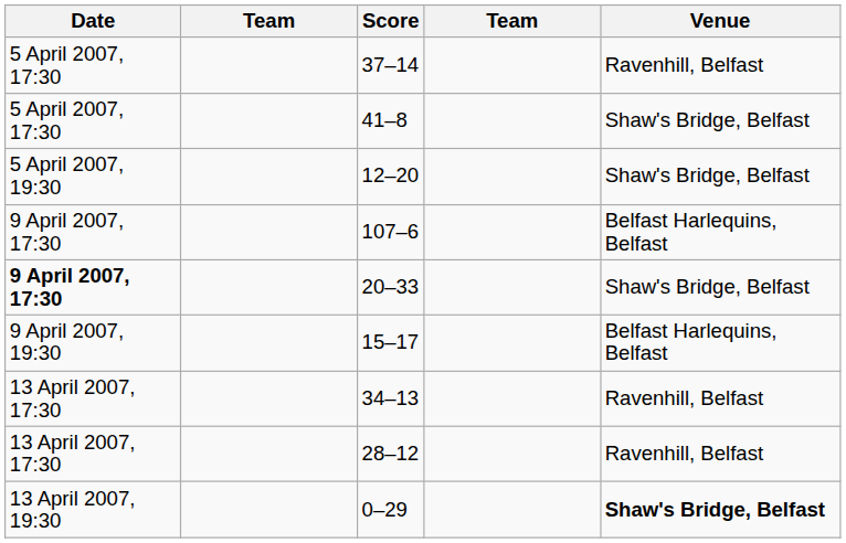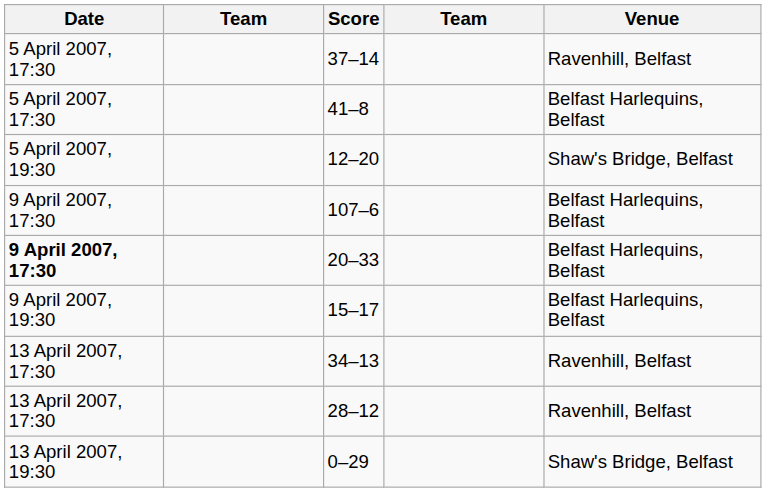41–8 | Venue: Shaw's Bridge, Belfast -> Belfast Harlequins, Belfast
20–33 | Venue: Shaw's Bridge, Belfast -> Belfast Harlequins, Belfast
0–29 | Venue: bold -> normal
